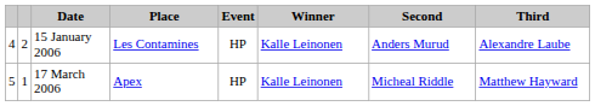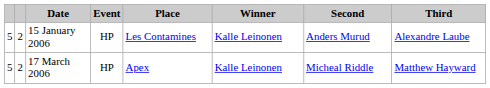columns swapped: Place <-> Event
15 January 2006 | column 1: 4 -> 5
17 March 2006 | column 2: 1 -> 2
